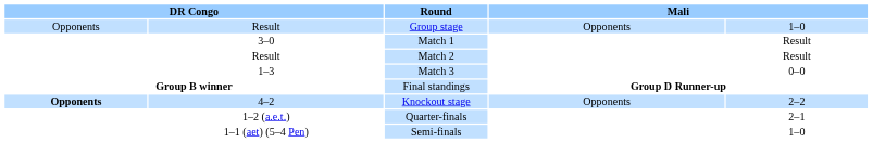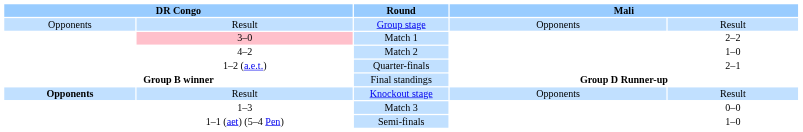Group stage | column 5: 1–0 -> Result
Match 1 | column 2: no background -> pink background
Match 1 | column 5: Result -> 2–2
Match 2 | column 2: Result -> 4–2
Match 2 | column 5: Result -> 1–0
rows swapped: Match 3 <-> Quarter-finals
Knockout stage | column 2: 4–2 -> Result
Knockout stage | column 5: 2–2 -> Result
